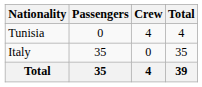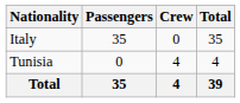rows swapped: Italy <-> Tunisia
